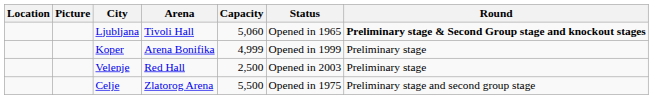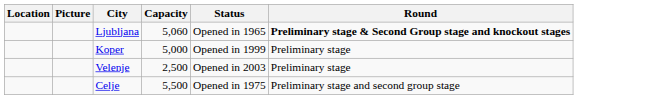- column: Arena | Tivoli Hall | Arena Bonifika | Red Hall | Zlatorog Arena
Koper | Capacity: 4,999 -> 5,000
